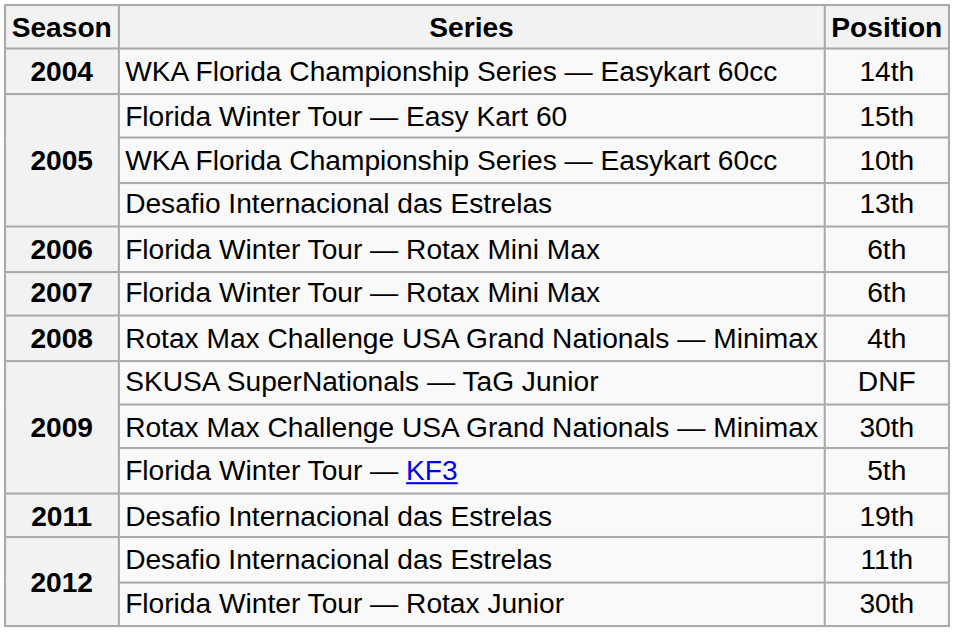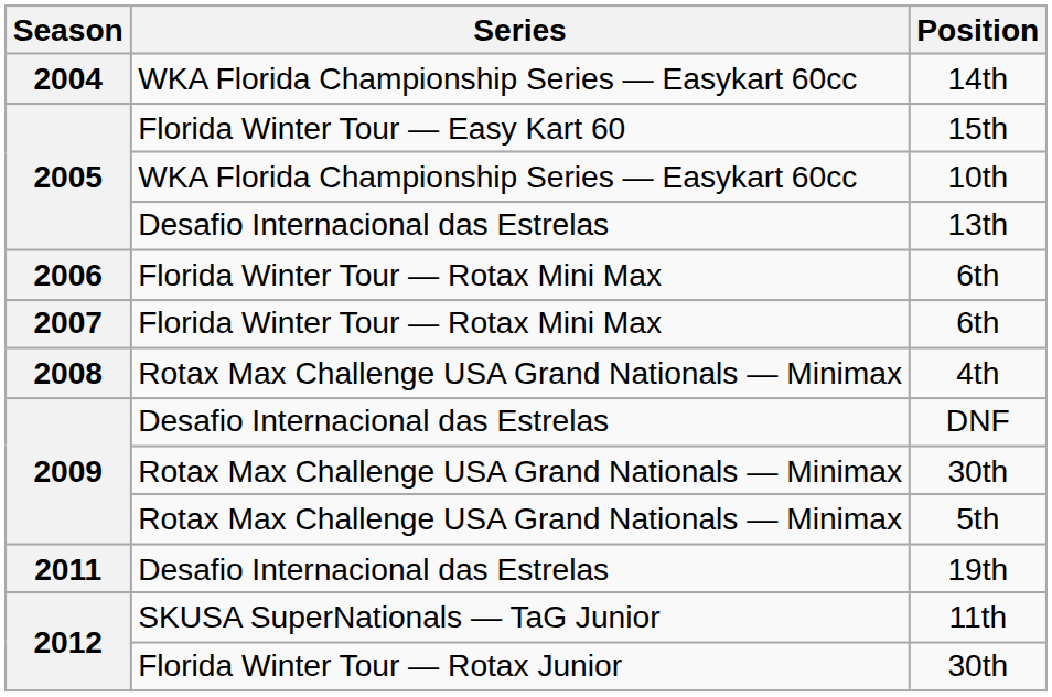DNF | Series: SKUSA SuperNationals — TaG Junior -> Desafio Internacional das Estrelas
5th | Series: Florida Winter Tour — KF3 -> Rotax Max Challenge USA Grand Nationals — Minimax
11th | Series: Desafio Internacional das Estrelas -> SKUSA SuperNationals — TaG Junior
